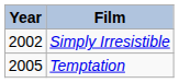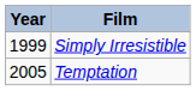Simply Irresistible | Year: 2002 -> 1999
